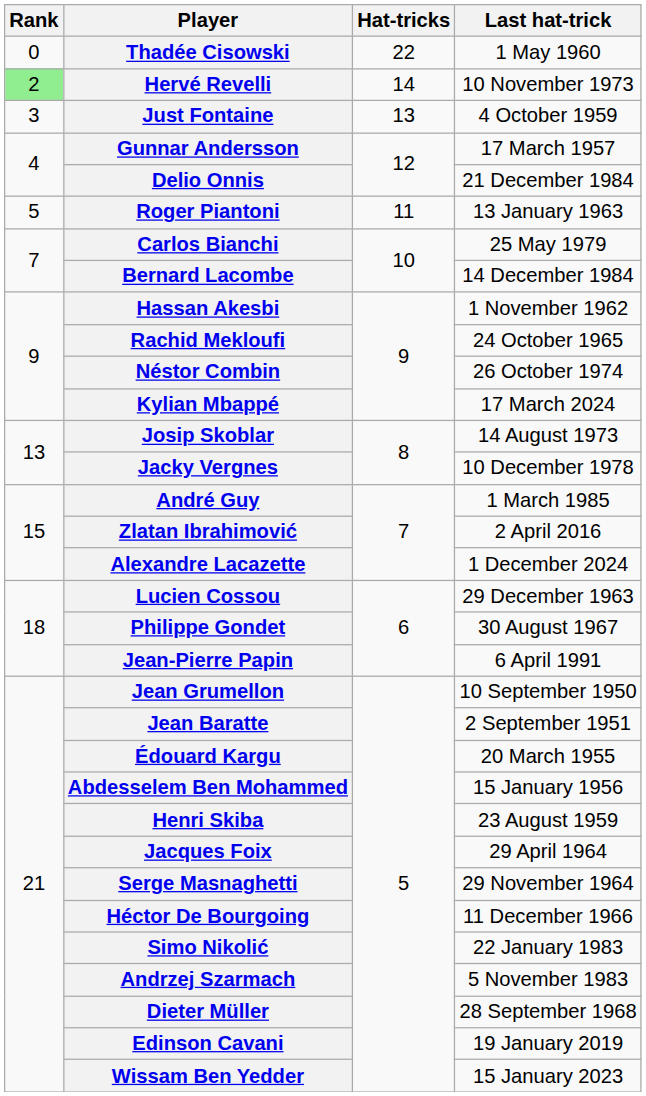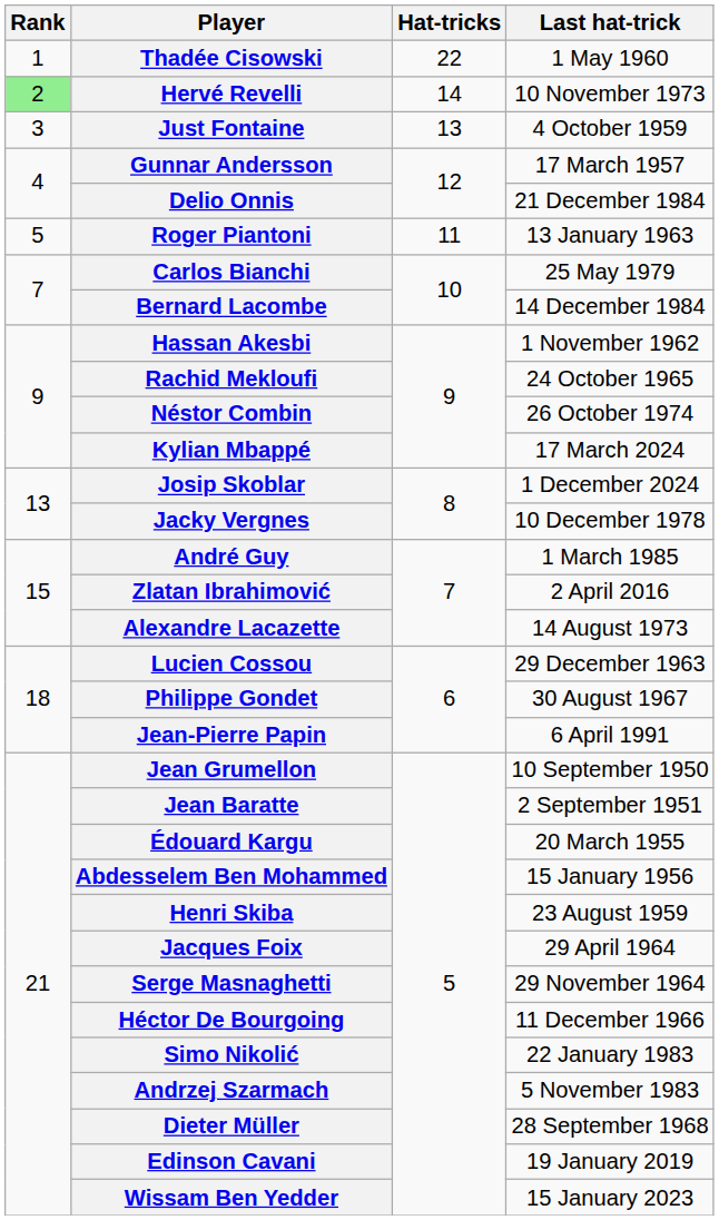Thadée Cisowski | Rank: 0 -> 1
Josip Skoblar | Last hat-trick: 14 August 1973 -> 1 December 2024
Alexandre Lacazette | Last hat-trick: 1 December 2024 -> 14 August 1973
